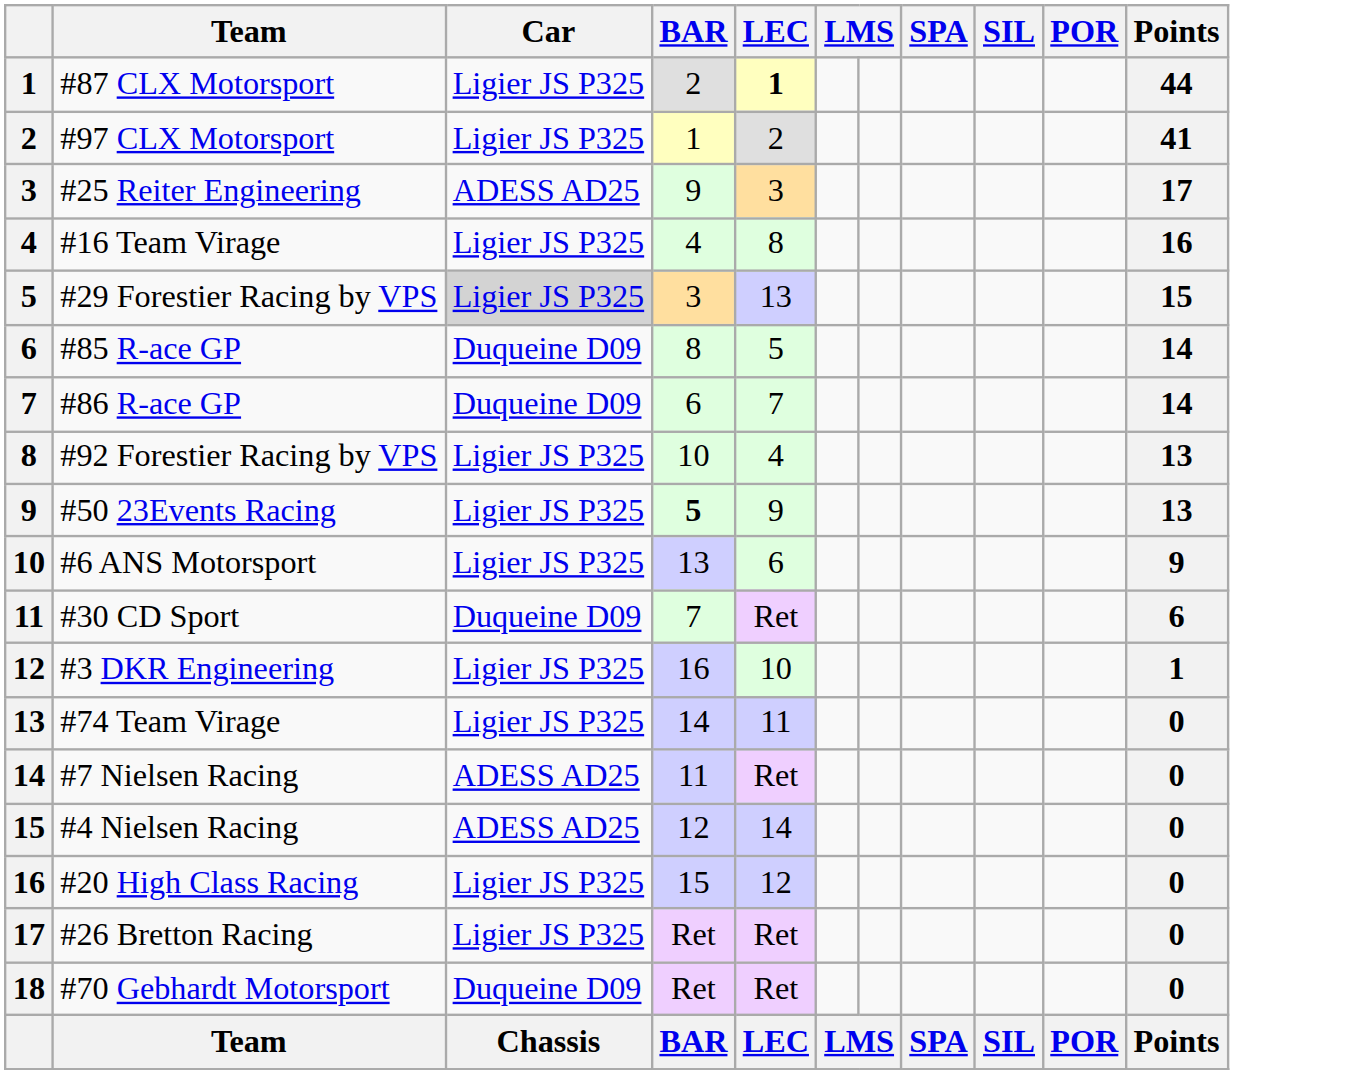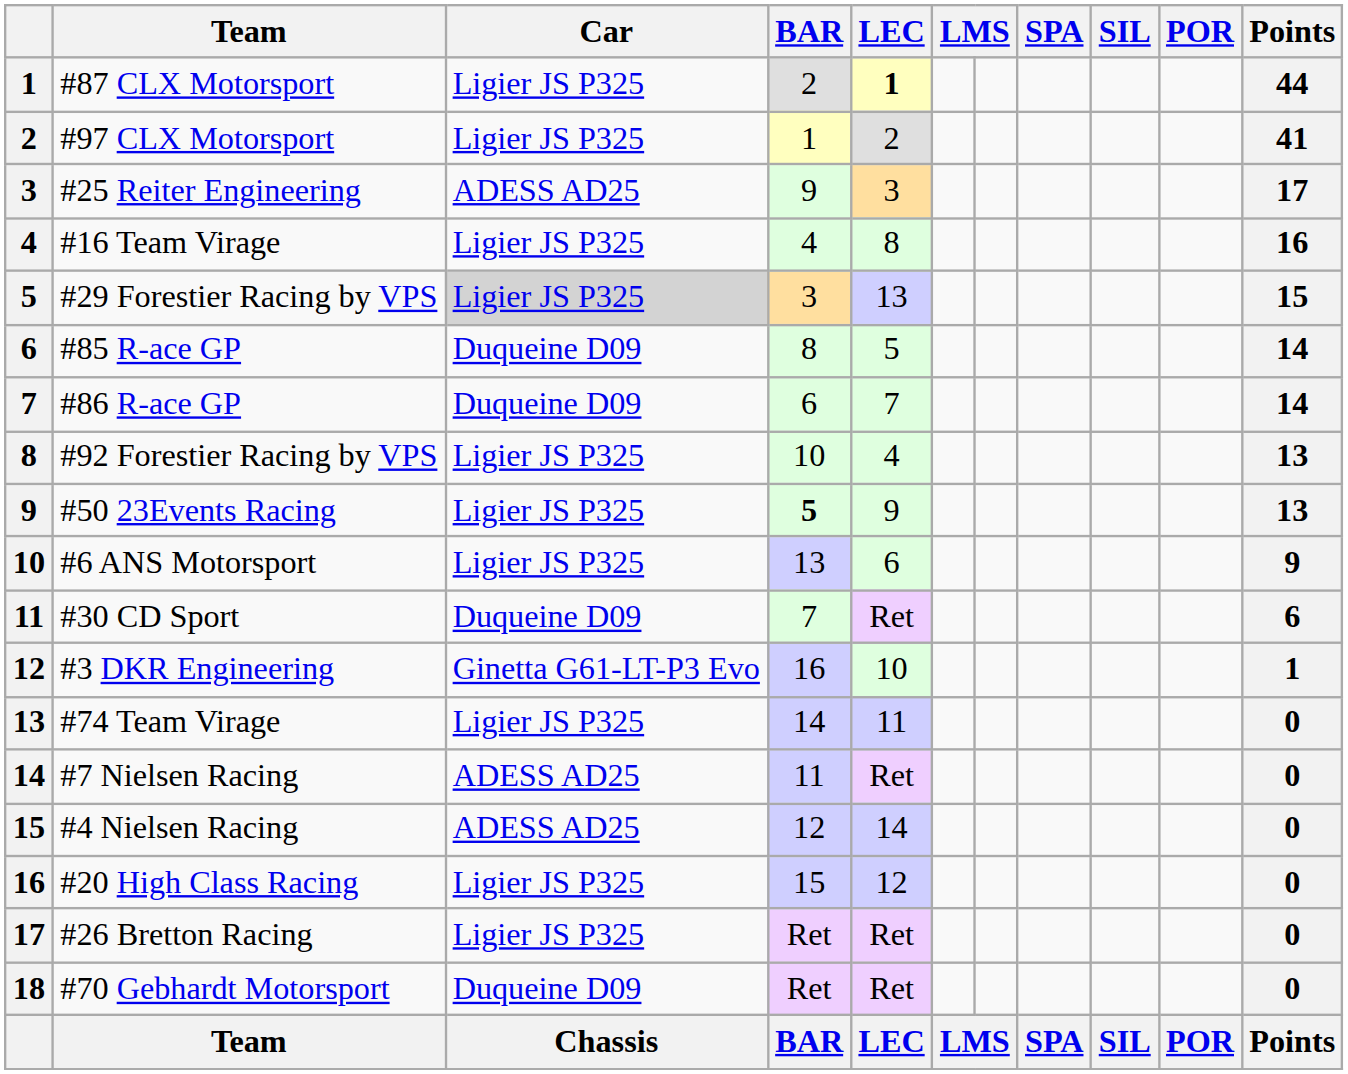#3 DKR Engineering | Car: Ligier JS P325 -> Ginetta G61-LT-P3 Evo
